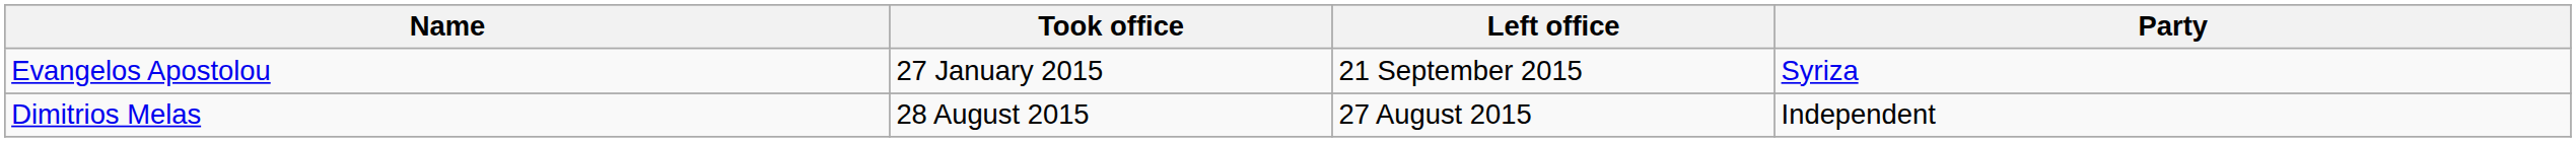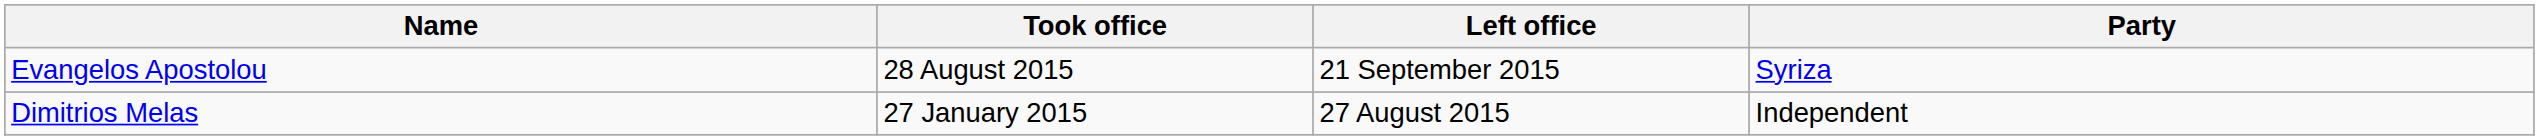Evangelos Apostolou | Took office: 27 January 2015 -> 28 August 2015
Dimitrios Melas | Took office: 28 August 2015 -> 27 January 2015
